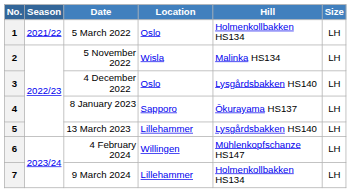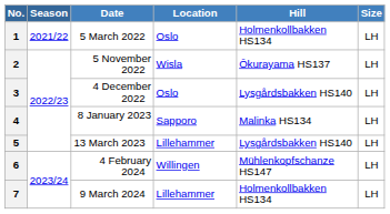2 | Hill: Malinka HS134 -> Ōkurayama HS137
4 | Hill: Ōkurayama HS137 -> Malinka HS134
